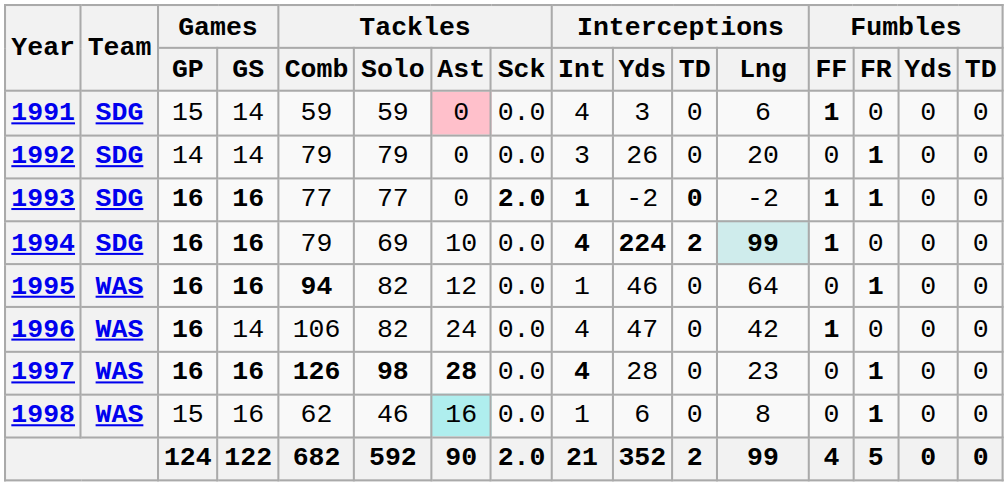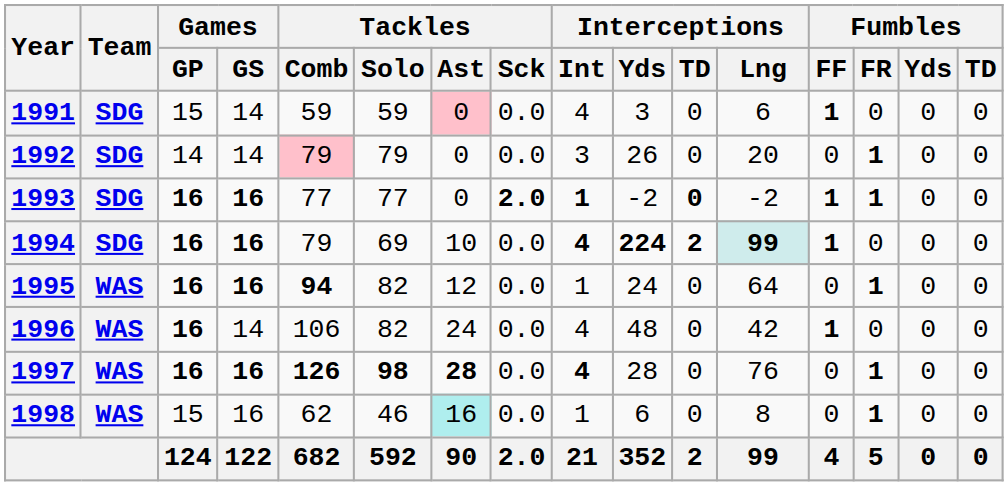1992 | Tackles / Comb: no background -> pink background
1995 | Interceptions / Yds: 46 -> 24
1996 | Interceptions / Yds: 47 -> 48
1997 | Interceptions / Lng: 23 -> 76
